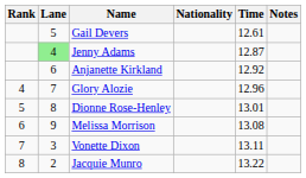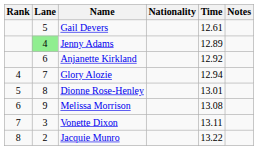Jenny Adams | Time: 12.87 -> 12.89
Glory Alozie | Time: 12.96 -> 12.94
